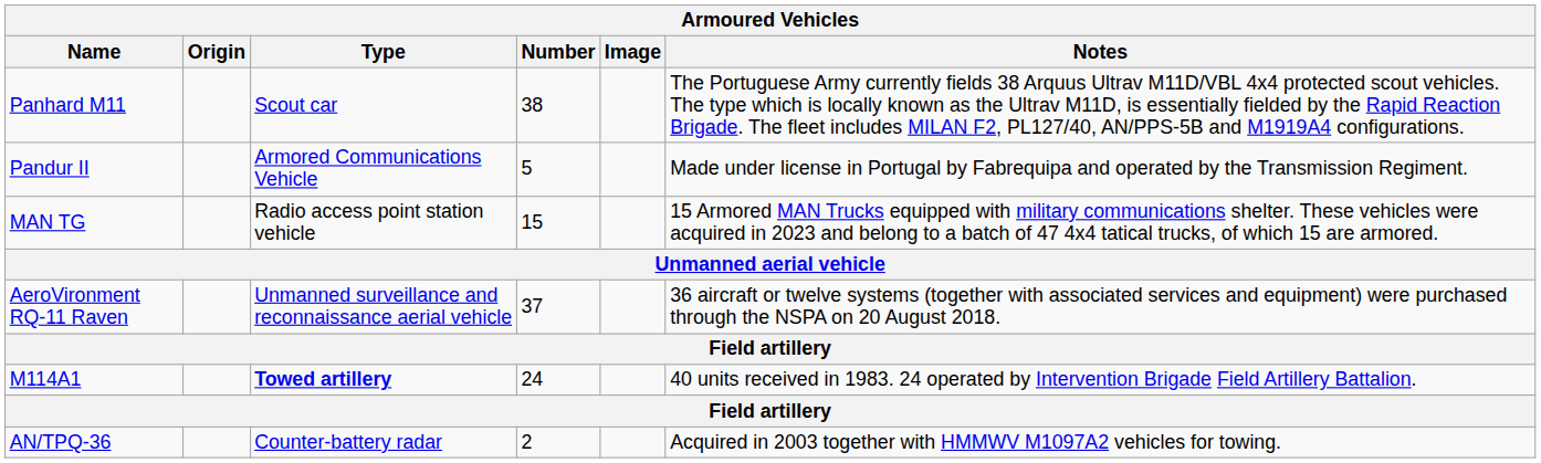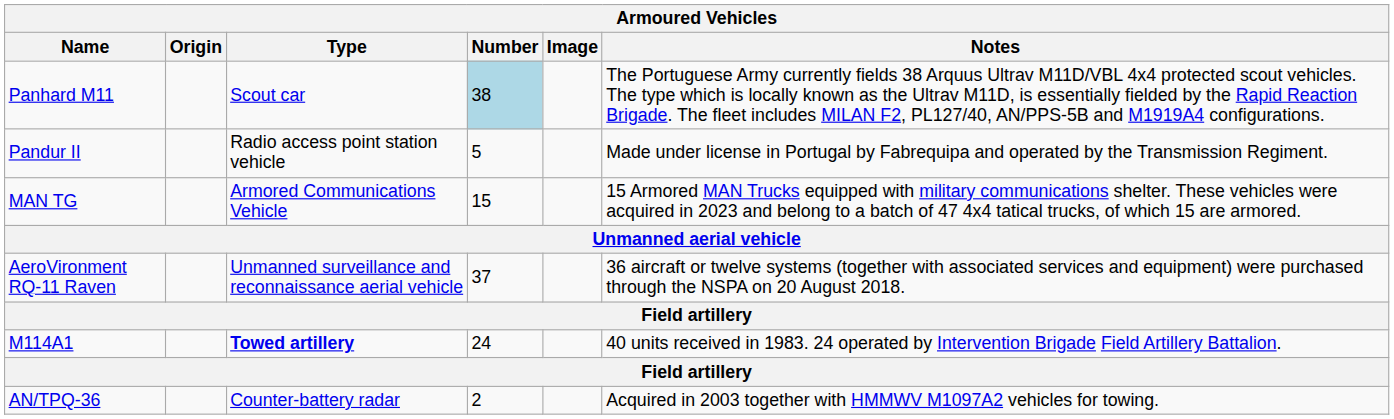Panhard M11 | Number: no background -> lightblue background
Pandur II | Type: Armored Communications Vehicle -> Radio access point station vehicle
MAN TG | Type: Radio access point station vehicle -> Armored Communications Vehicle
